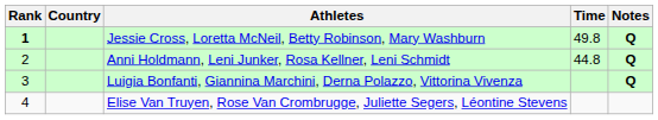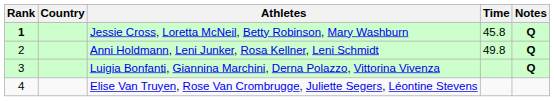Jessie Cross, Loretta McNeil, Betty Robinson, Mary Washburn | Time: 49.8 -> 45.8
Anni Holdmann, Leni Junker, Rosa Kellner, Leni Schmidt | Time: 44.8 -> 49.8
